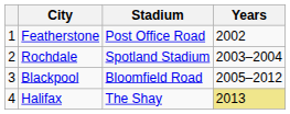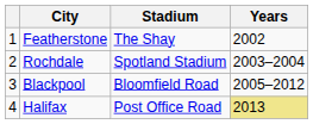Featherstone | Stadium: Post Office Road -> The Shay
Halifax | Stadium: The Shay -> Post Office Road
